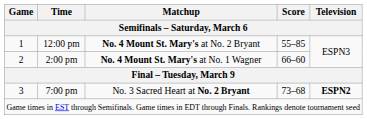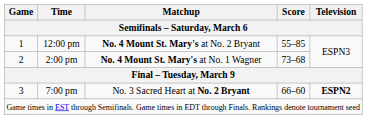2:00 pm | Score: 66–60 -> 73–68
7:00 pm | Score: 73–68 -> 66–60
